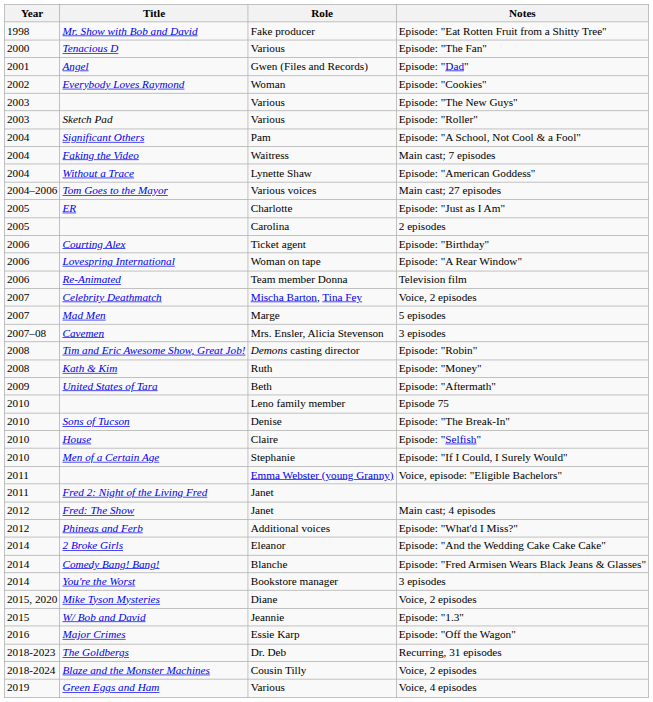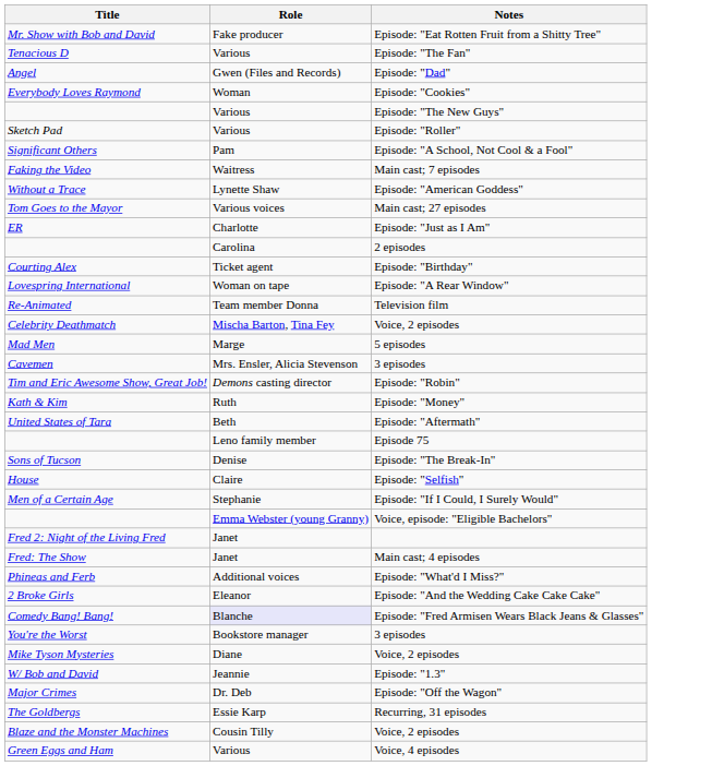- column: Year | 1998 | 2000 | 2001 | 2002 | 2003 | 2003 | 2004 | 2004 | 2004 | 2004–2006 | 2005 | 2005 | 2006 | 2006 | 2006 | 2007 | 2007 | 2007–08 | 2008 | 2008 | 2009 | 2010 | 2010 | 2010 | 2010 | 2011 | 2011 | 2012 | 2012 | 2014 | 2014 | 2014 | 2015, 2020 | 2015 | 2016 | 2018-2023 | 2018-2024 | 2019
Comedy Bang! Bang! | Role: no background -> lavender background
Major Crimes | Role: Essie Karp -> Dr. Deb
The Goldbergs | Role: Dr. Deb -> Essie Karp
